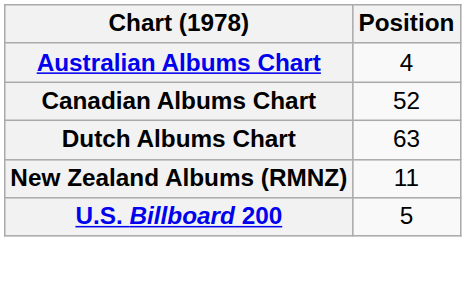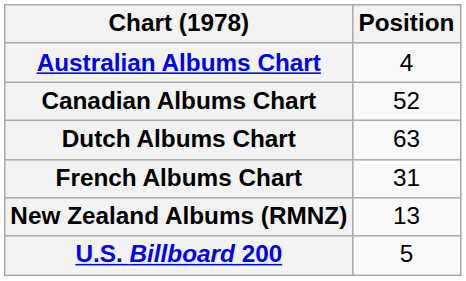+ row: French Albums Chart | 31
New Zealand Albums (RMNZ) | Position: 11 -> 13
